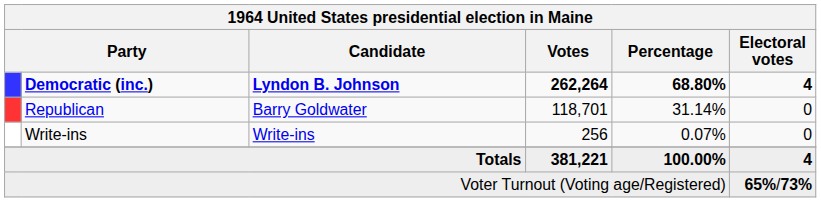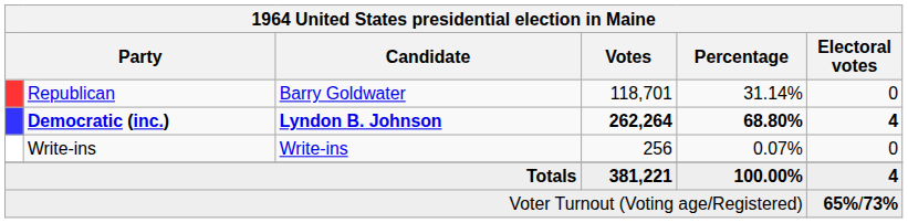rows swapped: Democratic (inc.) <-> Republican
